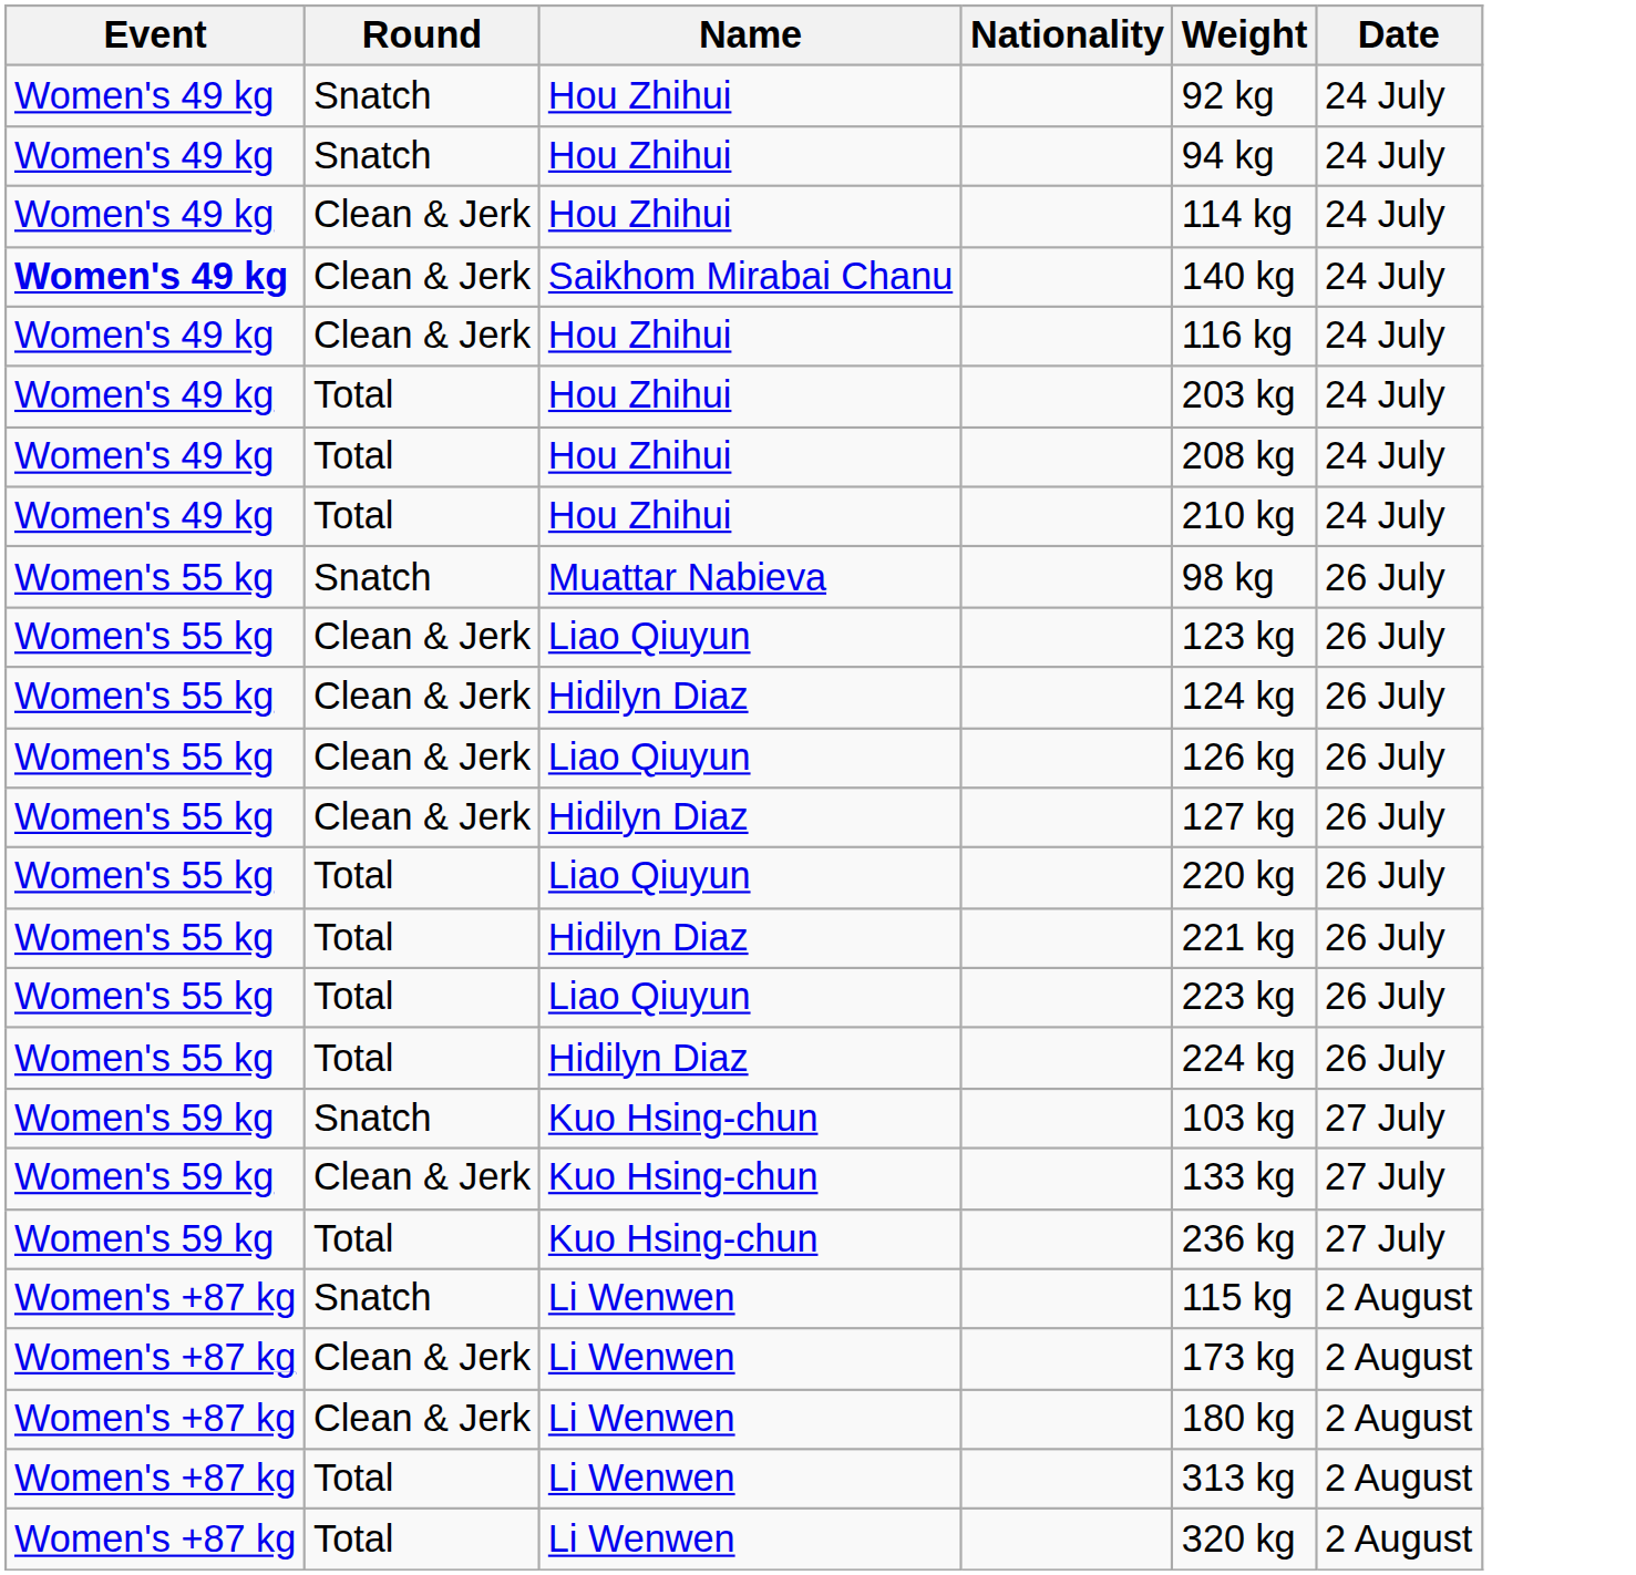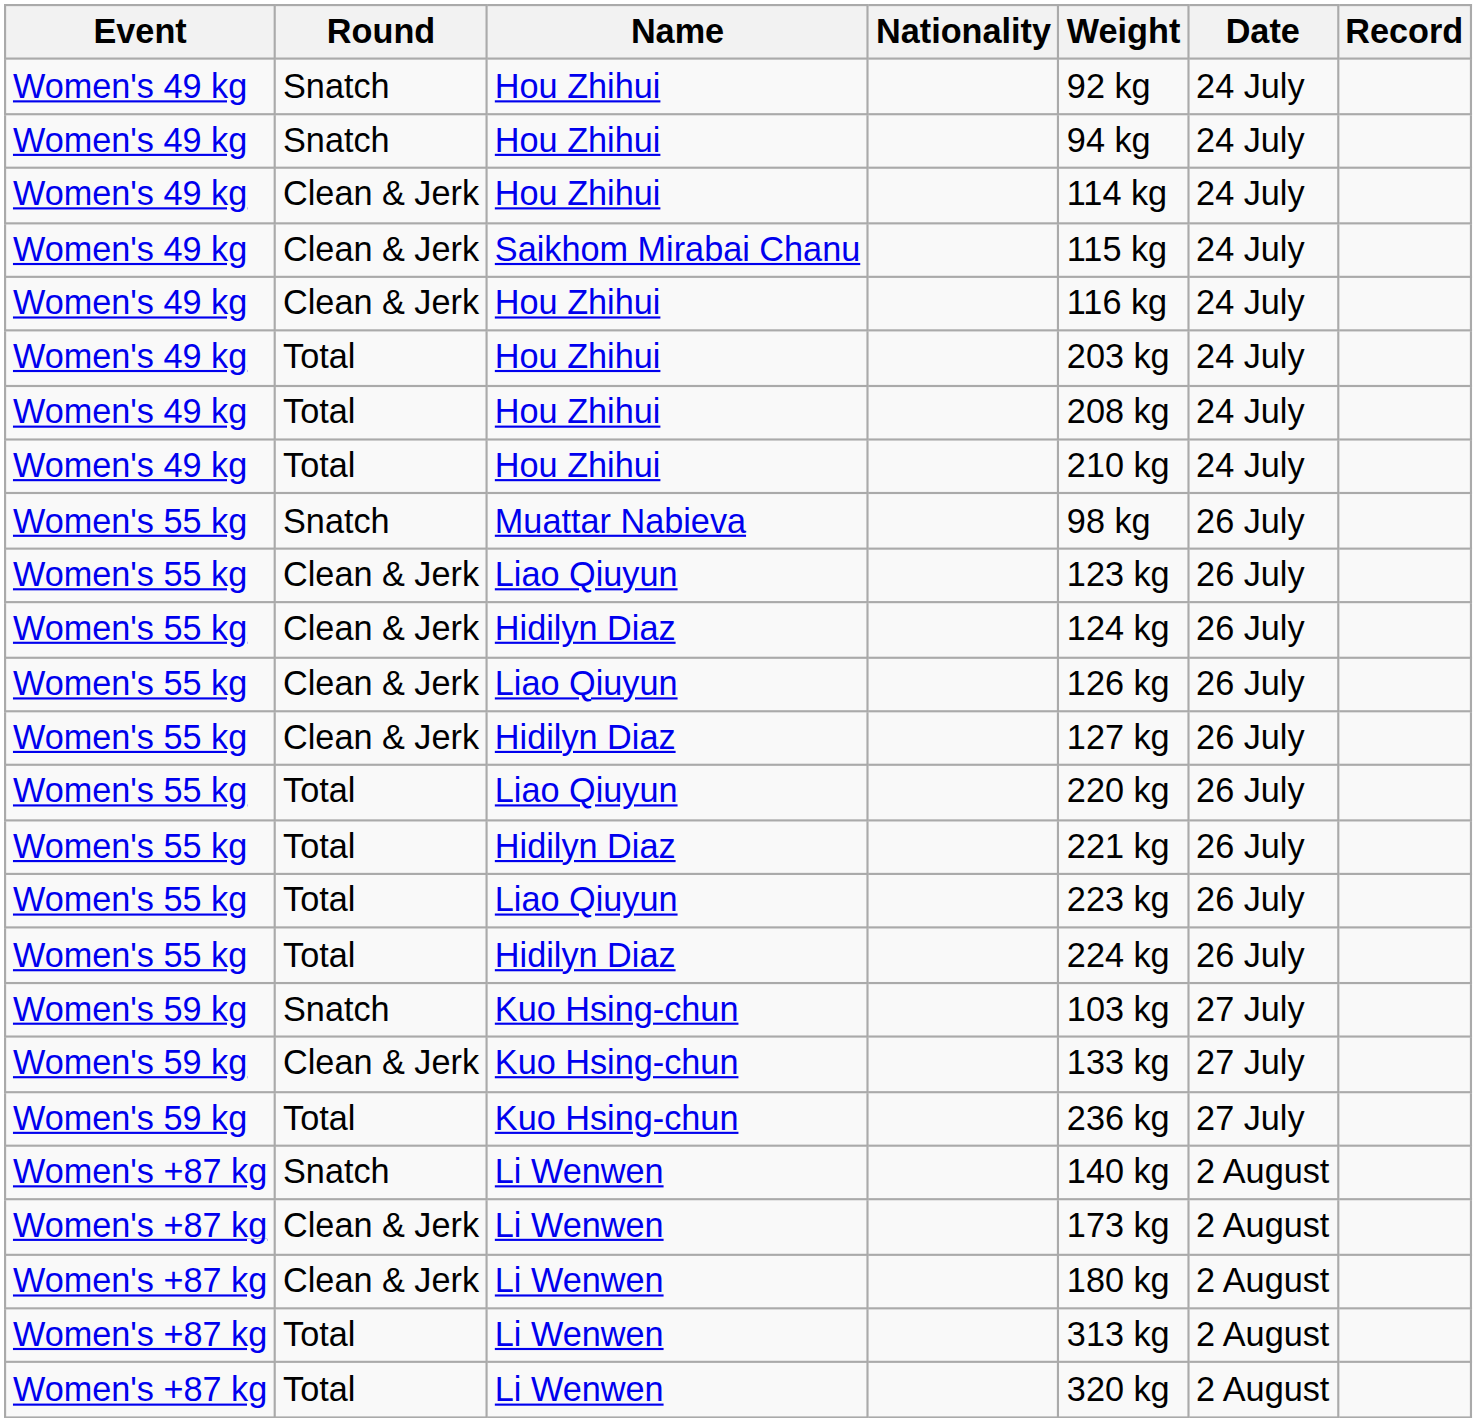+ column: Record
Saikhom Mirabai Chanu | Event: bold -> normal
Saikhom Mirabai Chanu | Weight: 140 kg -> 115 kg
Snatch / Li Wenwen | Weight: 115 kg -> 140 kg
